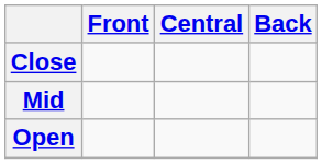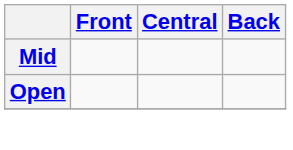- row: Close
